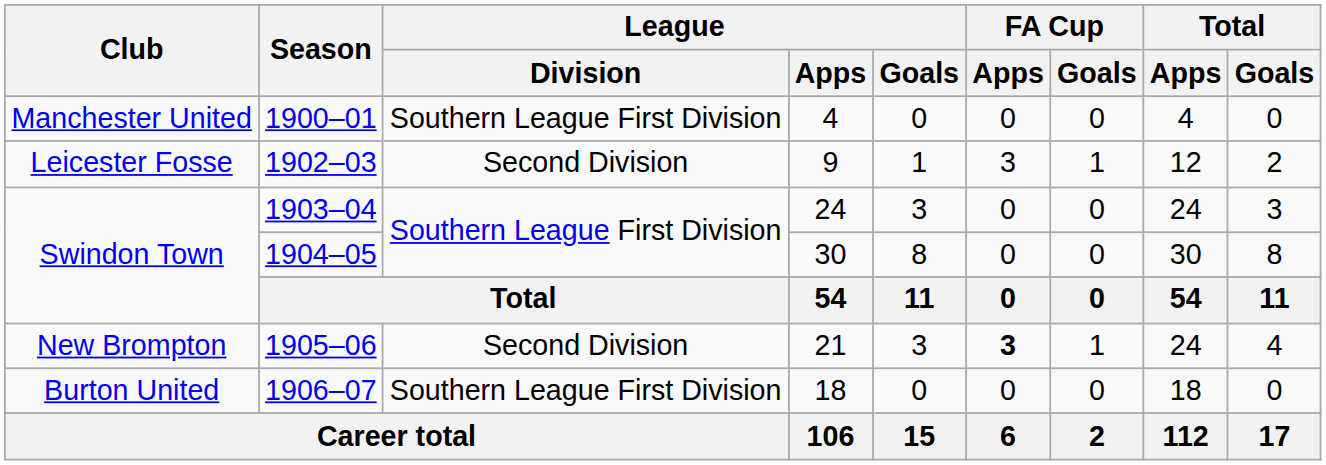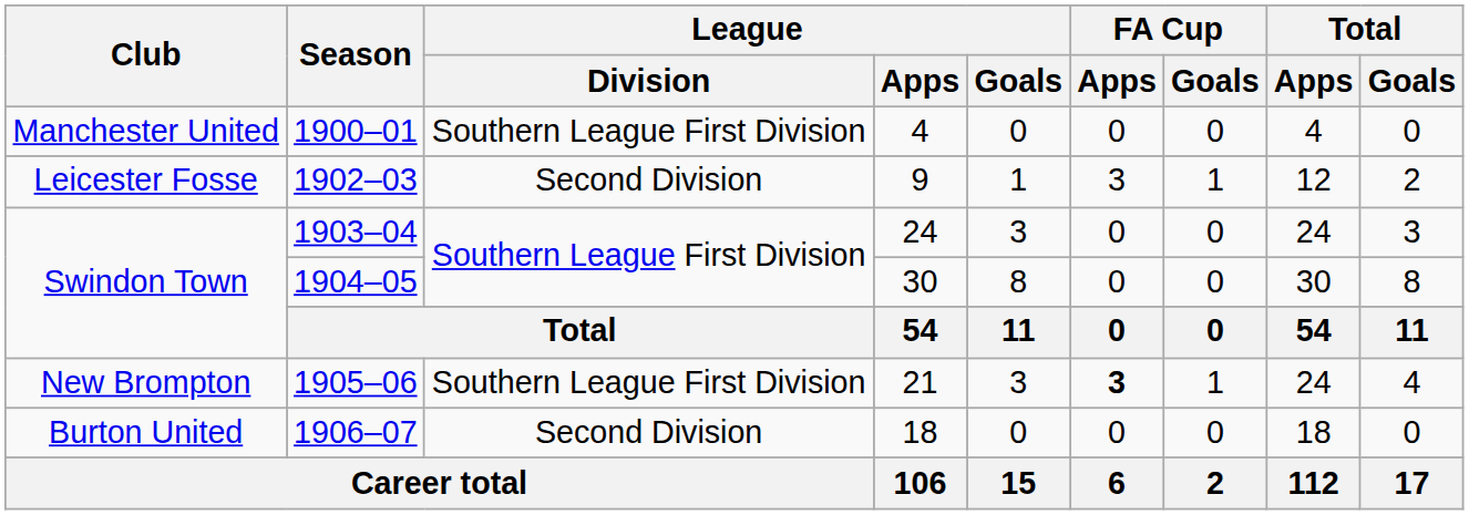1905–06 | League / Division: Second Division -> Southern League First Division
1906–07 | League / Division: Southern League First Division -> Second Division
